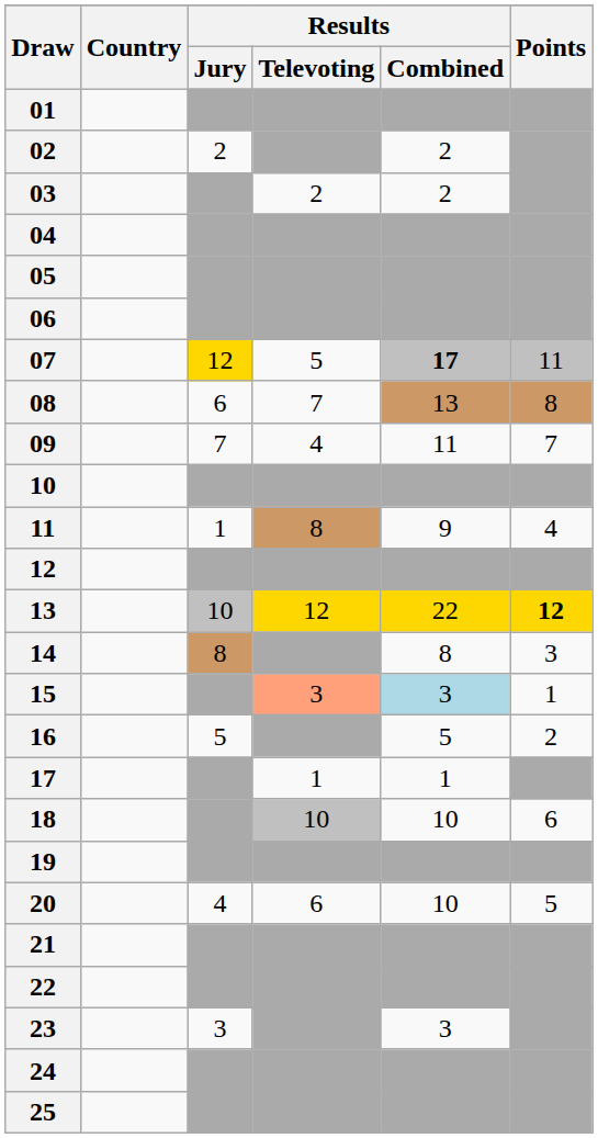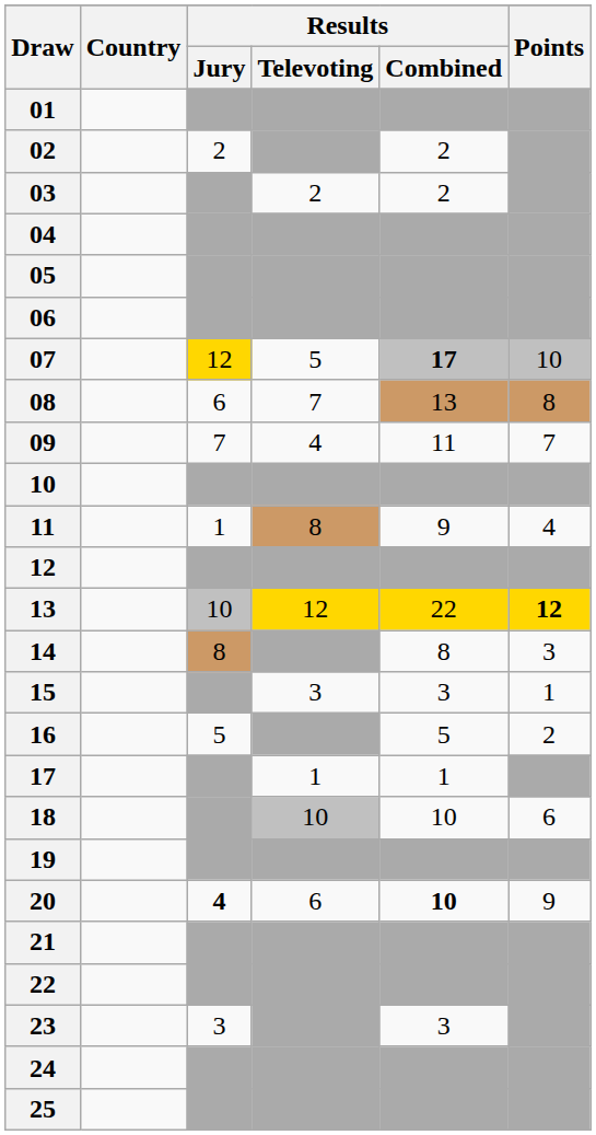07 | Points: 11 -> 10
15 | Results / Televoting: lightsalmon background -> no background
15 | Results / Combined: lightblue background -> no background
20 | Results / Jury: normal -> bold
20 | Results / Combined: normal -> bold
20 | Points: 5 -> 9
